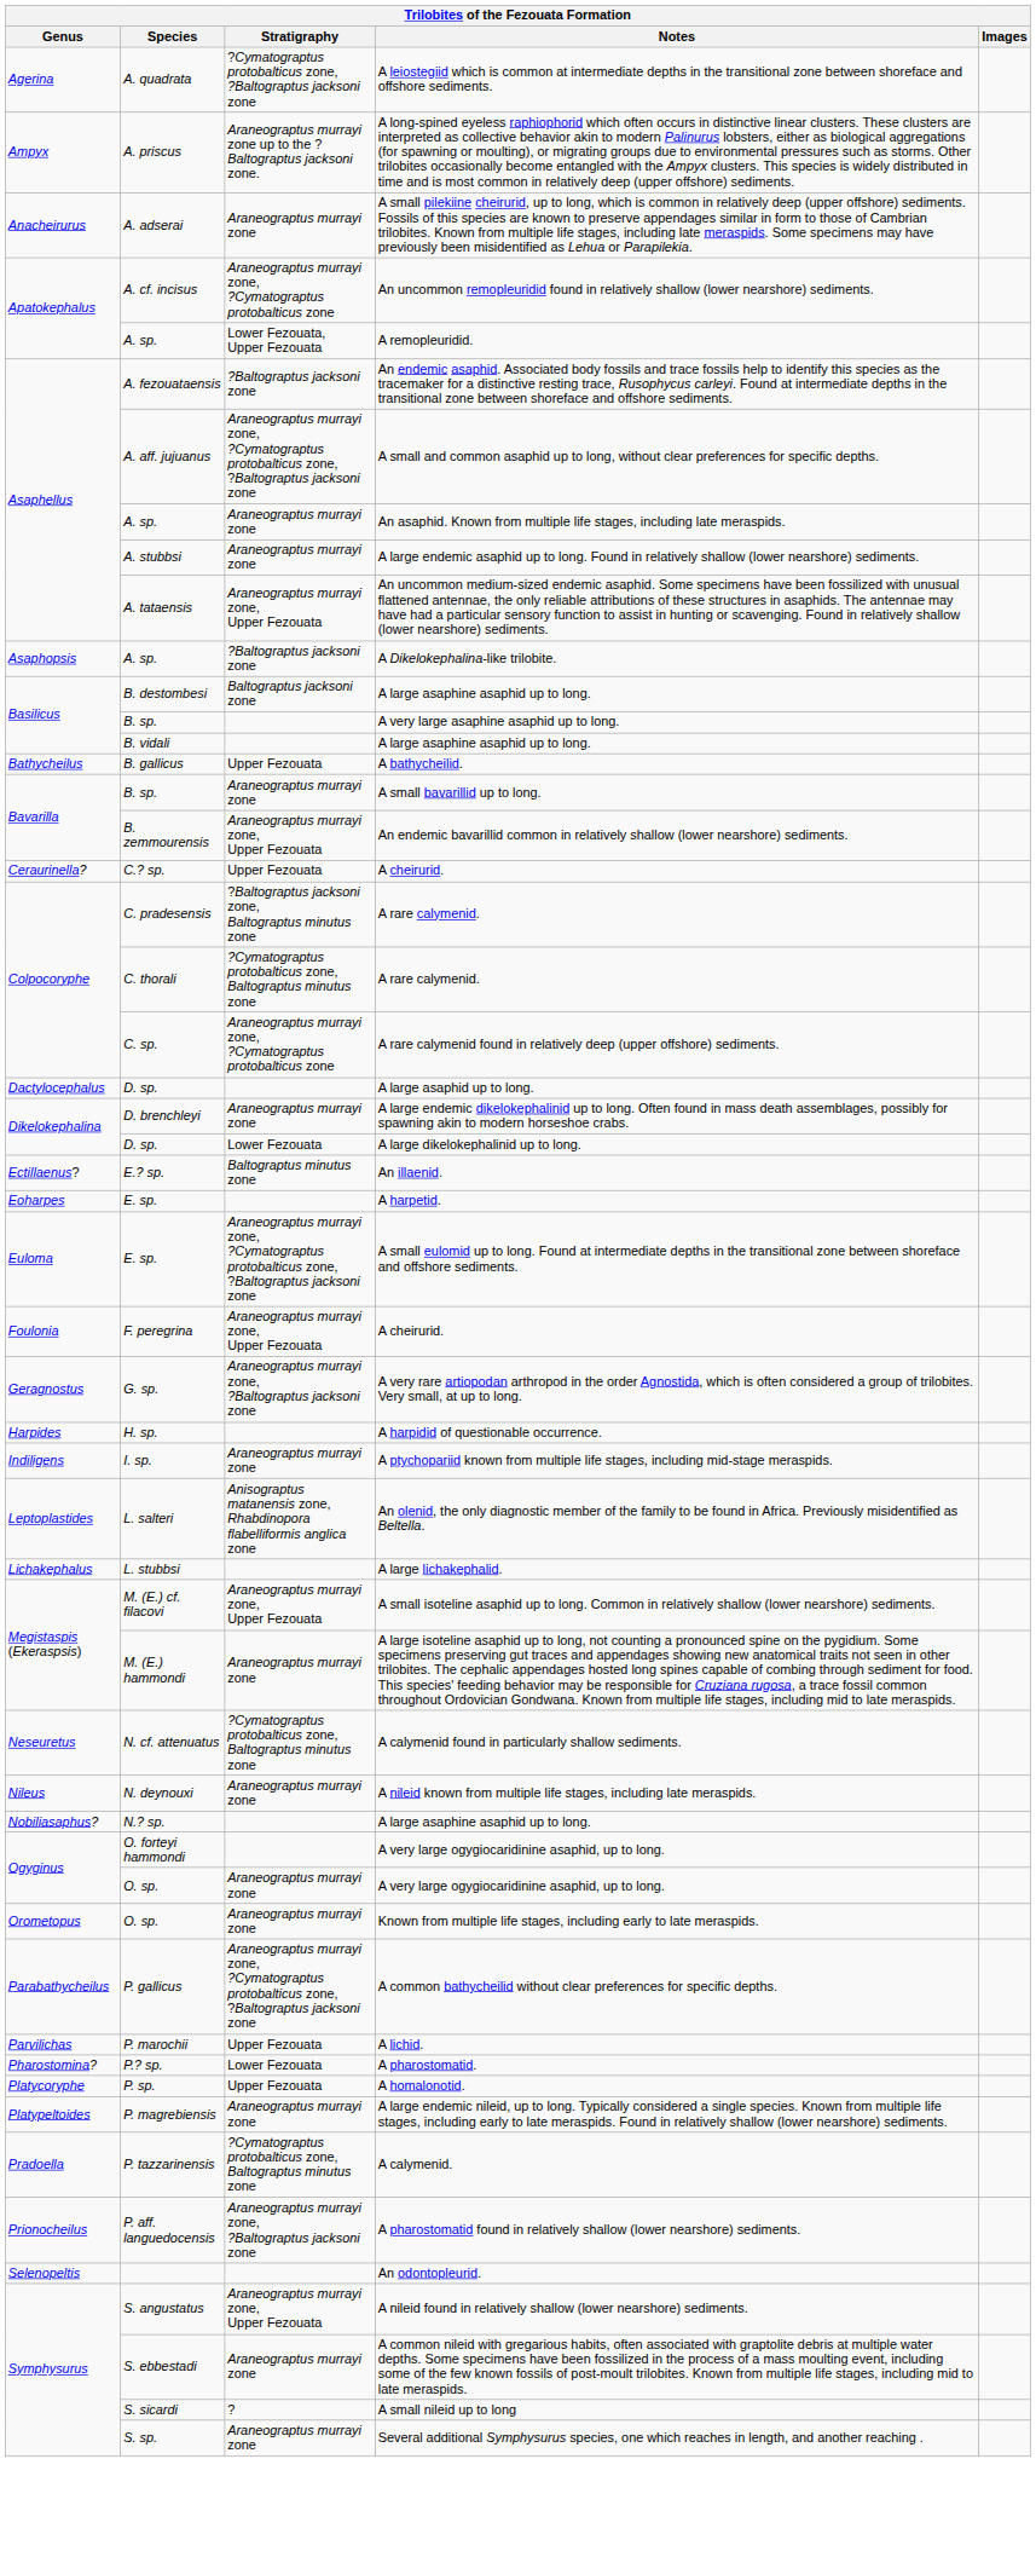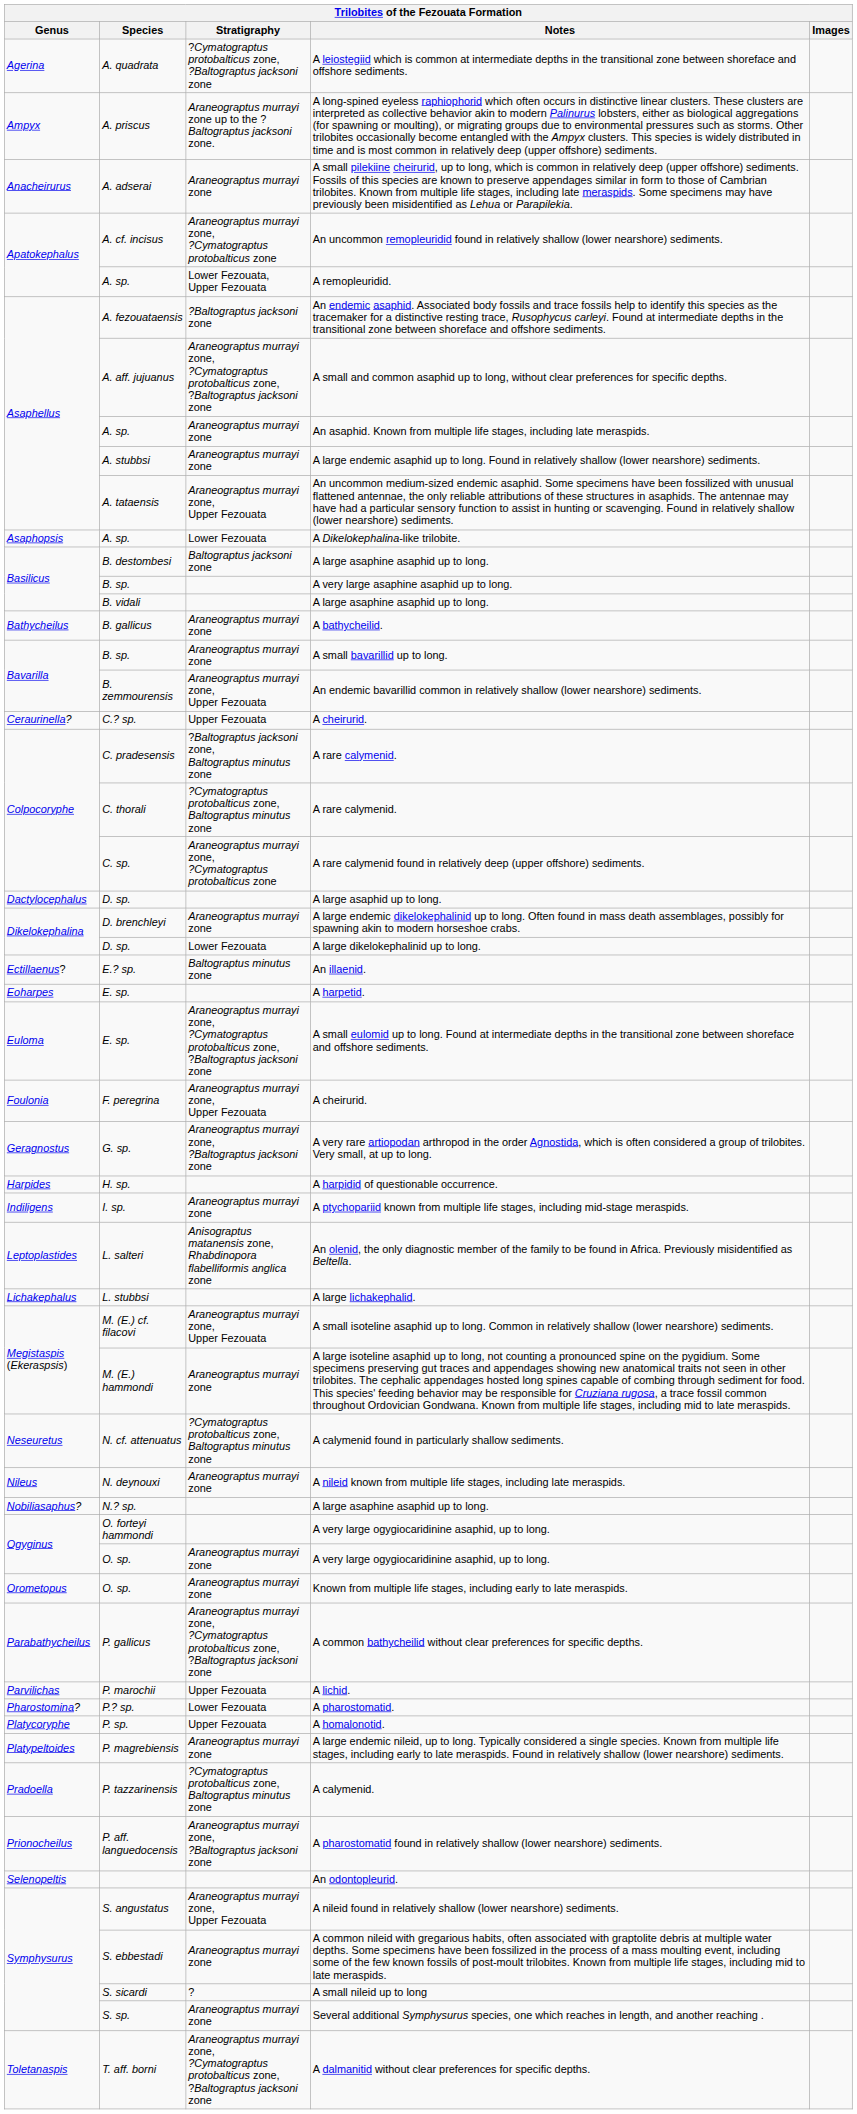A Dikelokephalina-like trilobite. | Stratigraphy: ?Baltograptus jacksoni zone -> Lower Fezouata
A bathycheilid. | Stratigraphy: Upper Fezouata -> Araneograptus murrayi zone
+ row: Toletanaspis | T. aff. borni | Araneograptus murrayi zone, ?Cymatograptus protobalticus zone, ?Baltograptus jacksoni zone | A dalmanitid without clear preferences for specific depths.
